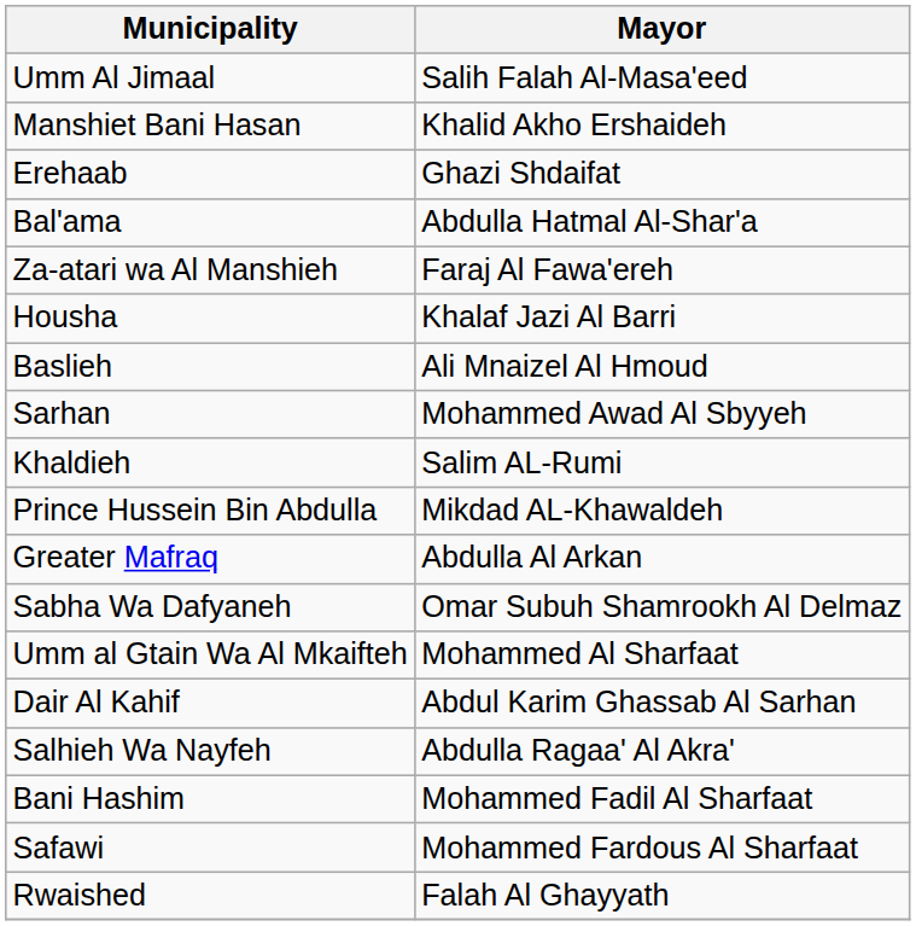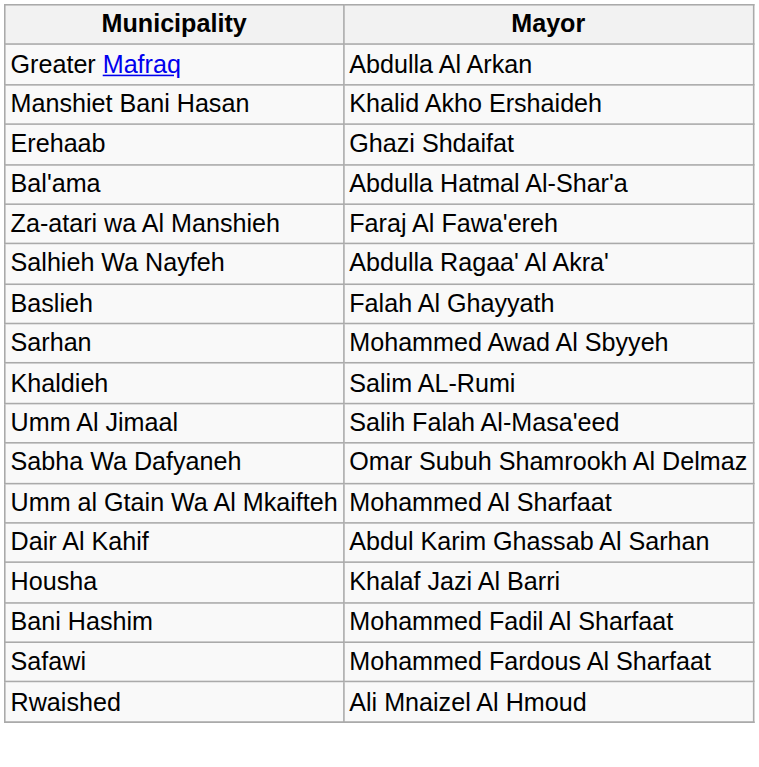rows swapped: Greater Mafraq <-> Umm Al Jimaal
rows swapped: Housha <-> Salhieh Wa Nayfeh
Baslieh | Mayor: Ali Mnaizel Al Hmoud -> Falah Al Ghayyath
- row: Prince Hussein Bin Abdulla | Mikdad AL-Khawaldeh
Rwaished | Mayor: Falah Al Ghayyath -> Ali Mnaizel Al Hmoud
